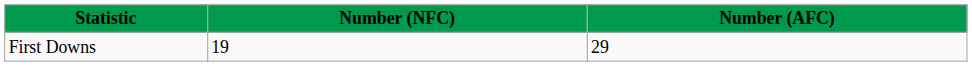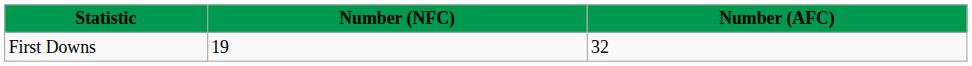First Downs | Number (AFC): 29 -> 32
